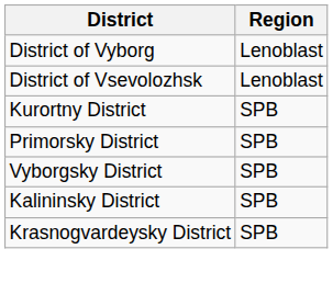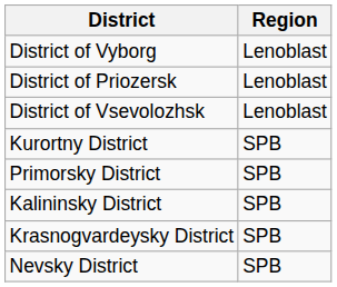+ row: District of Priozersk | Lenoblast
- row: Vyborgsky District | SPB
+ row: Nevsky District | SPB
